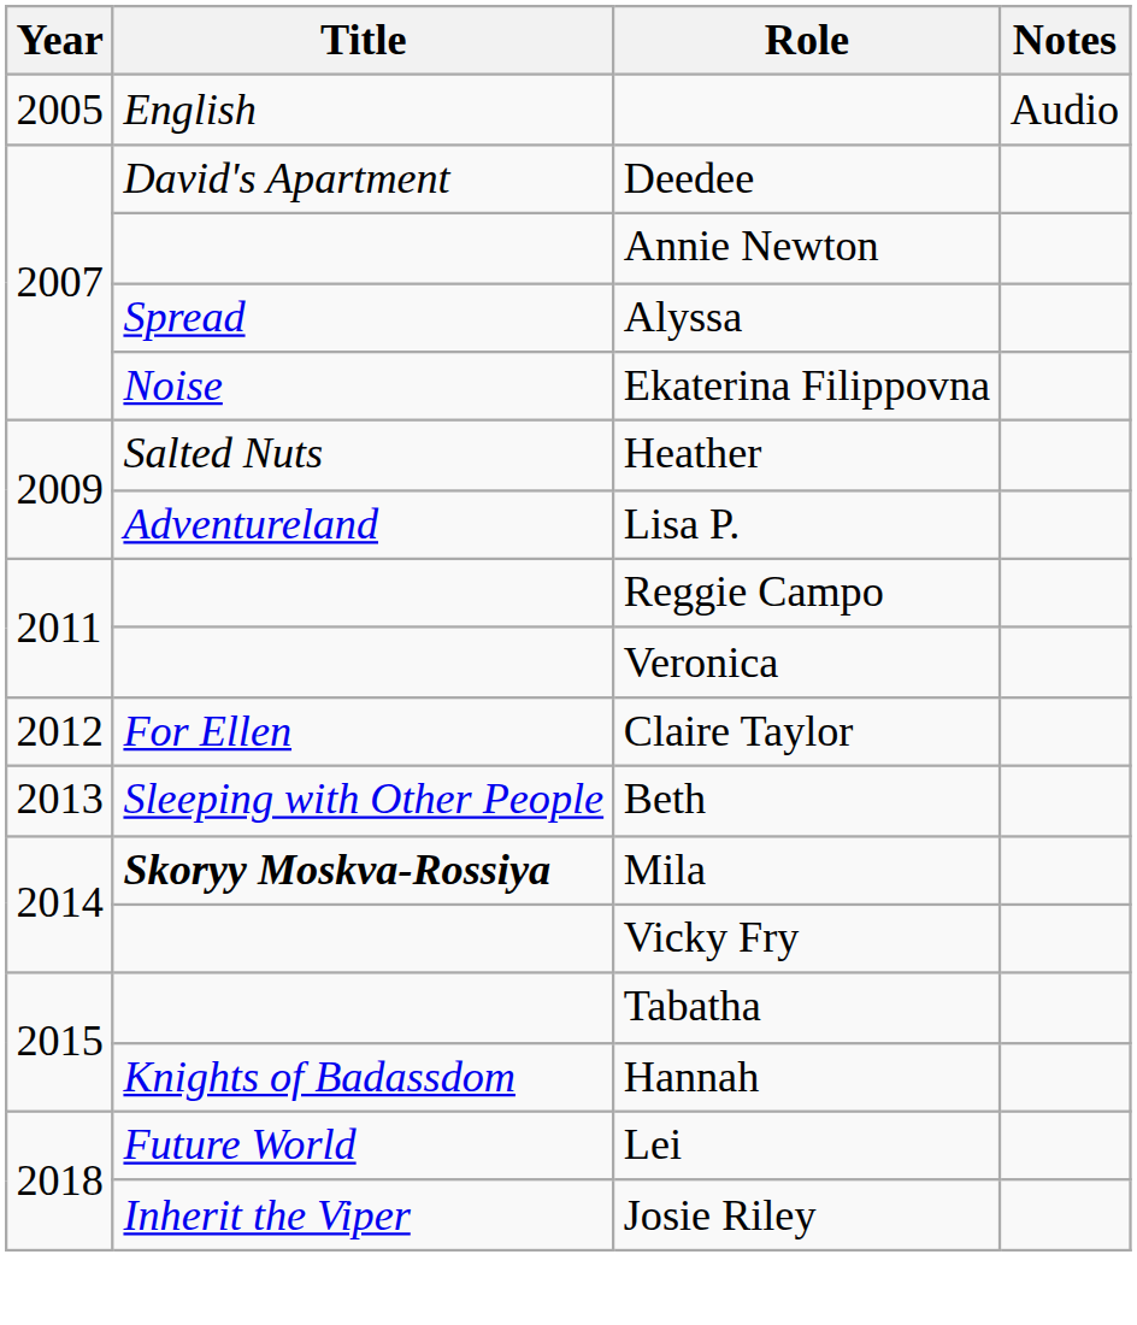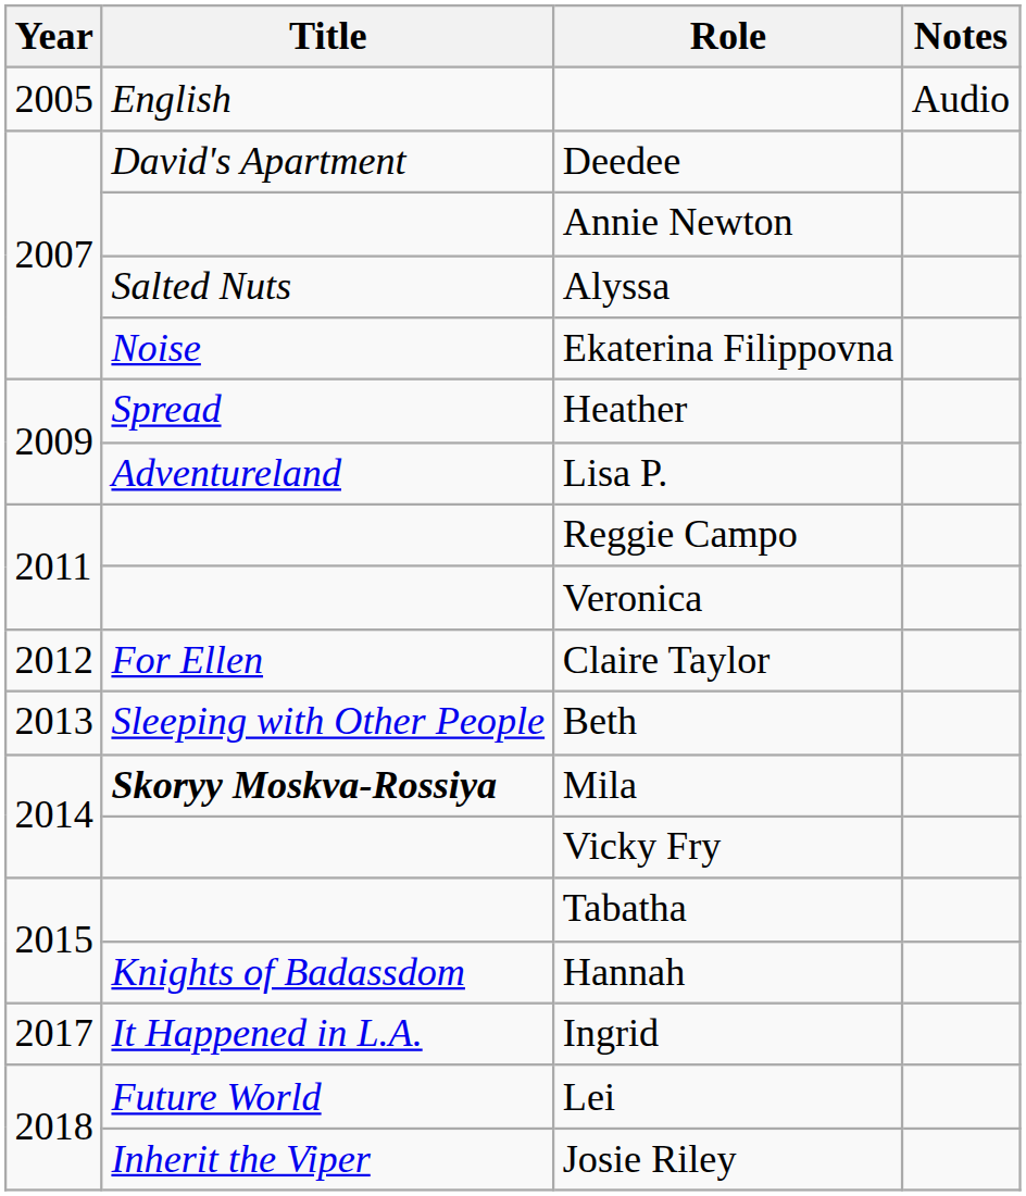Alyssa | Title: Spread -> Salted Nuts
Heather | Title: Salted Nuts -> Spread
+ row: 2017 | It Happened in L.A. | Ingrid
